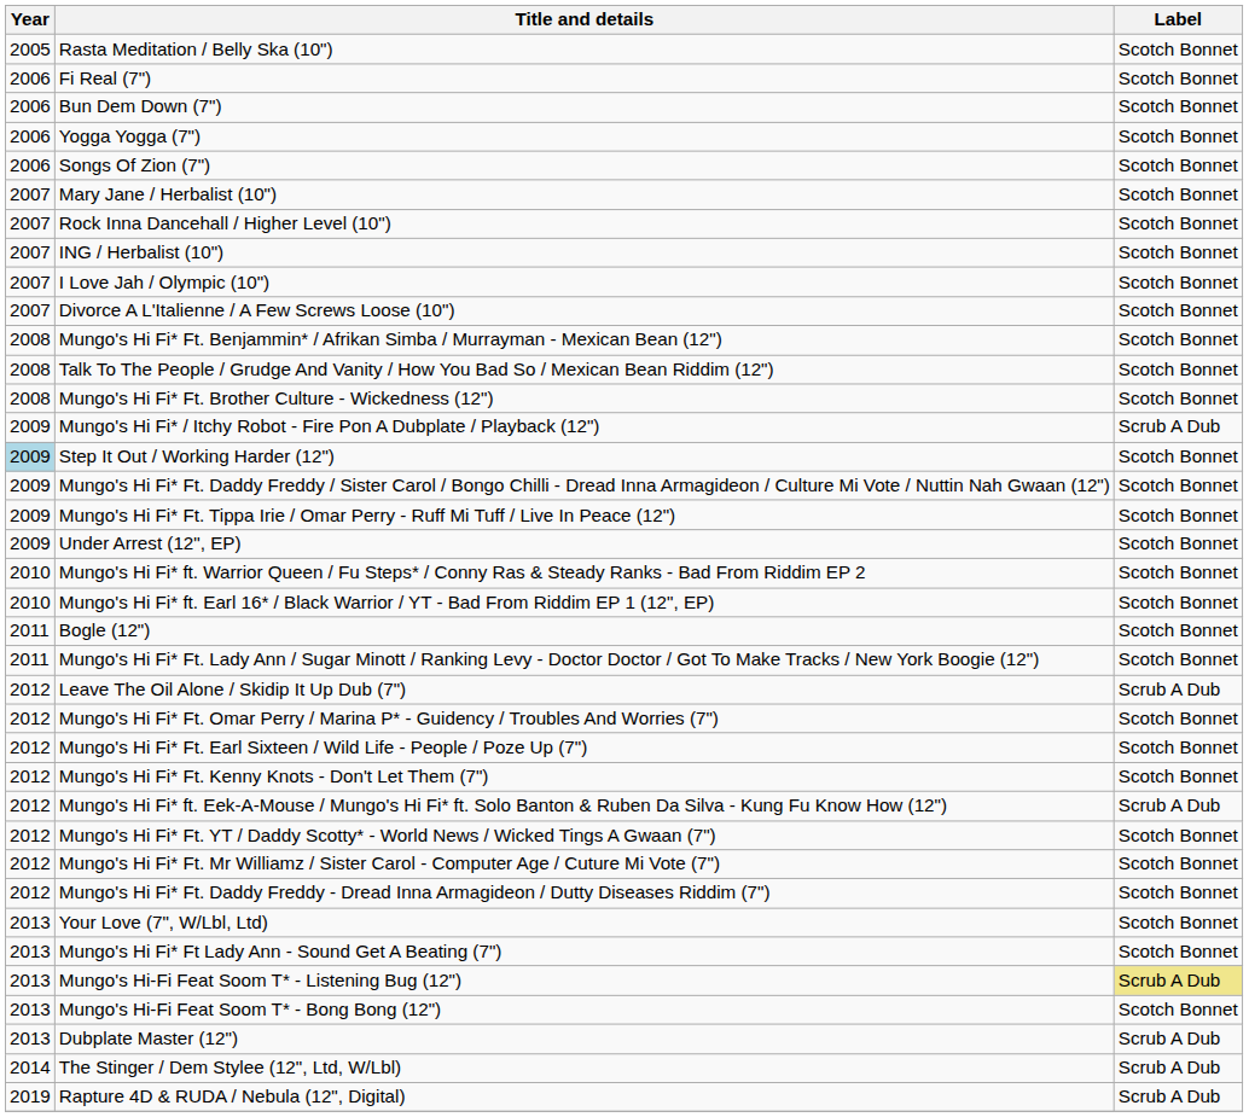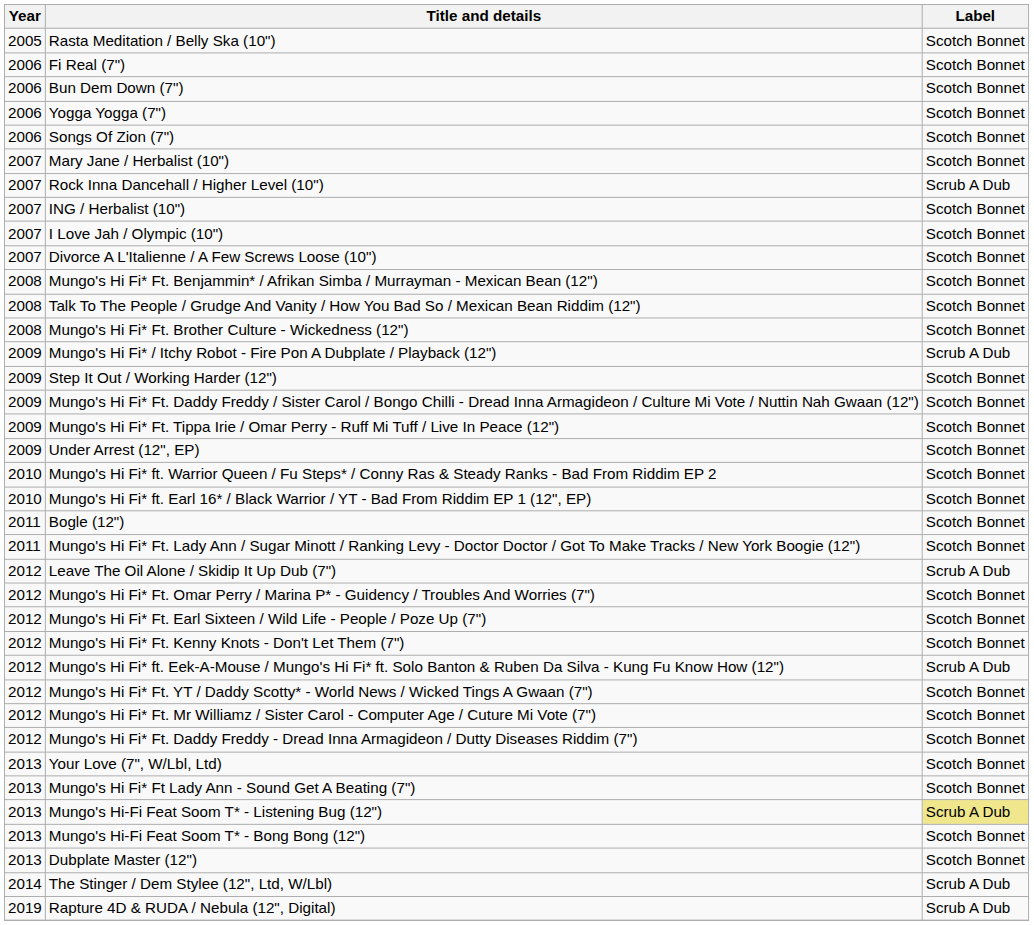Rock Inna Dancehall / Higher Level (10") | Label: Scotch Bonnet -> Scrub A Dub
Step It Out / Working Harder (12") | Year: lightblue background -> no background
Dubplate Master (12") | Label: Scrub A Dub -> Scotch Bonnet
